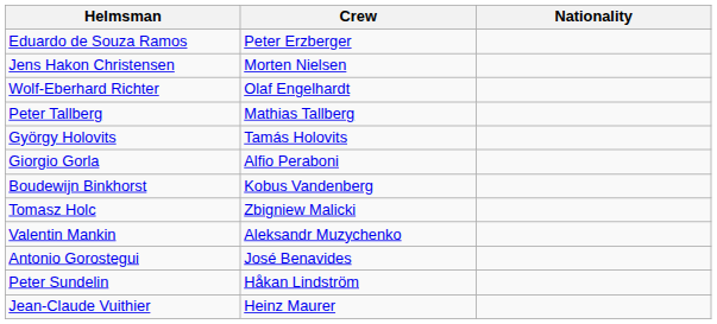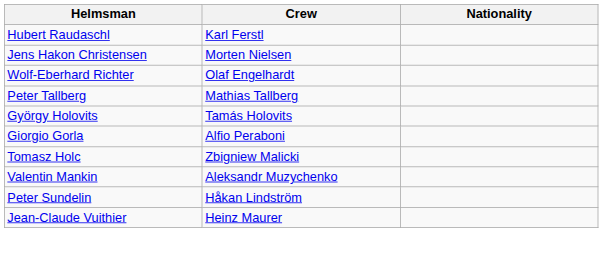+ row: Hubert Raudaschl | Karl Ferstl
- row: Eduardo de Souza Ramos | Peter Erzberger
- row: Boudewijn Binkhorst | Kobus Vandenberg
- row: Antonio Gorostegui | José Benavides
